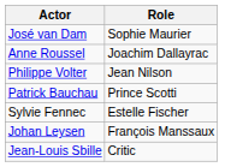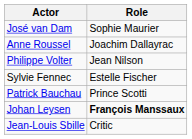rows swapped: Sylvie Fennec <-> Patrick Bauchau
Johan Leysen | Role: normal -> bold
